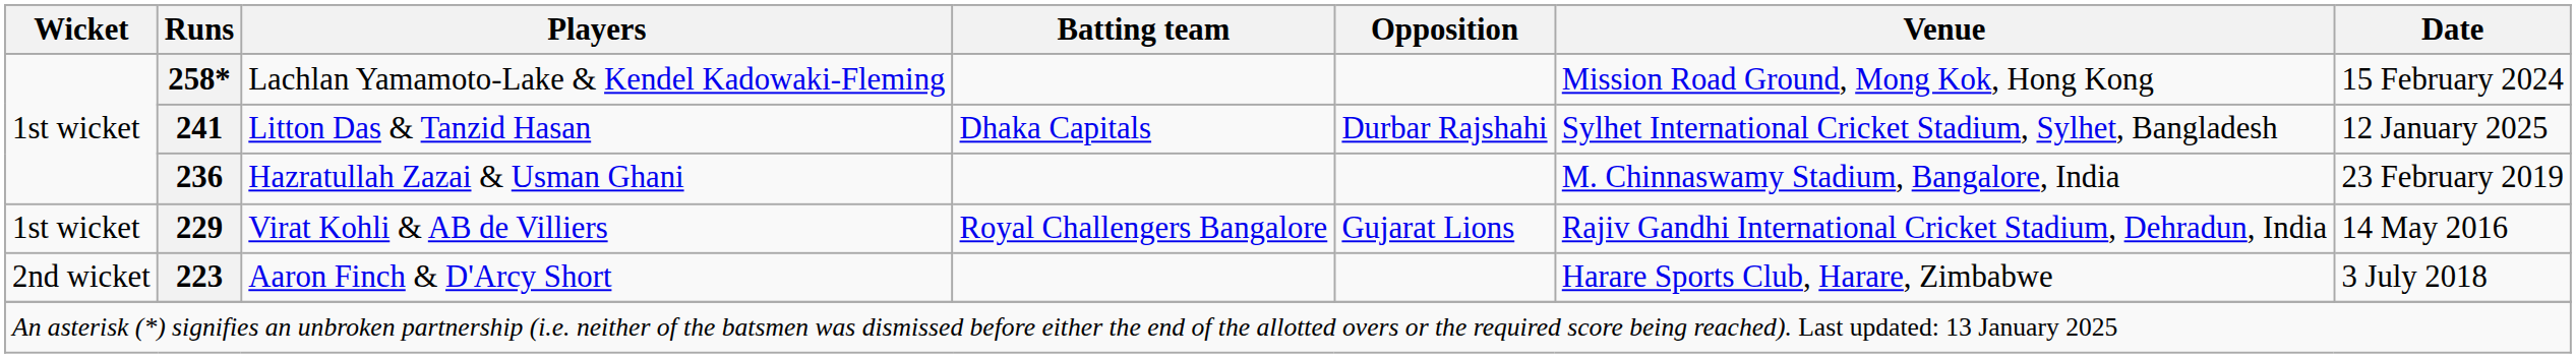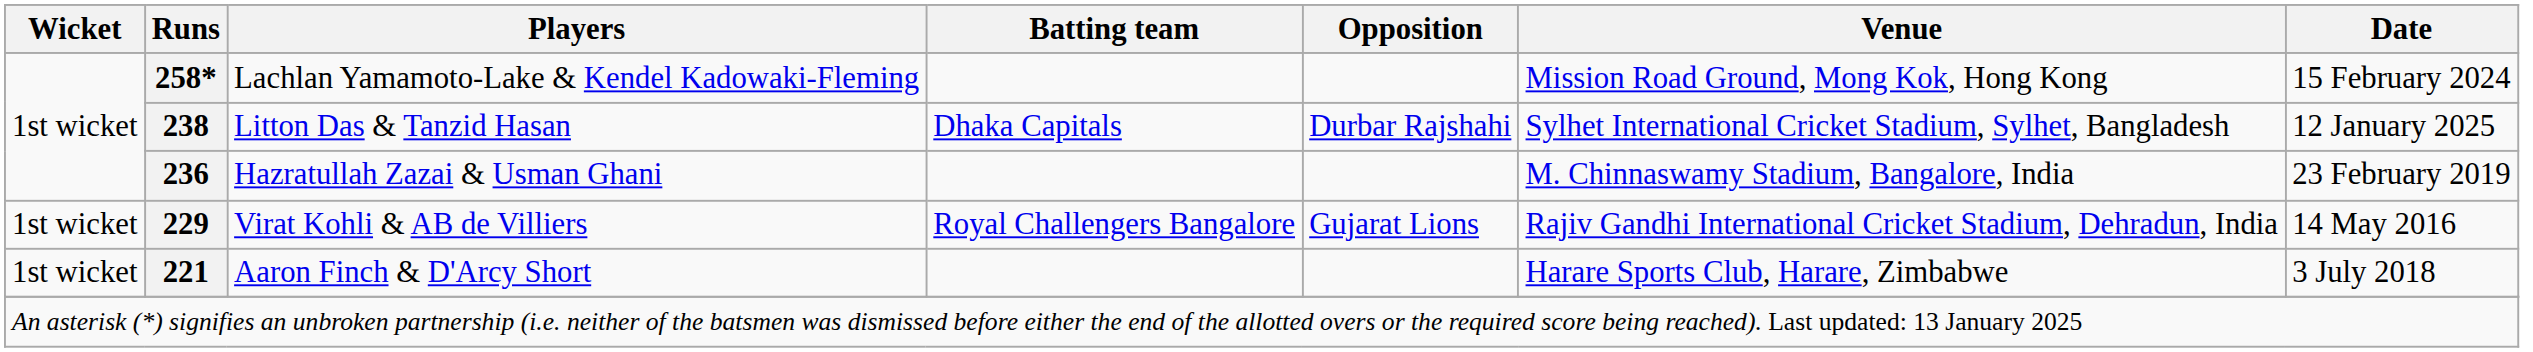Litton Das & Tanzid Hasan | Runs: 241 -> 238
Aaron Finch & D'Arcy Short | Wicket: 2nd wicket -> 1st wicket
Aaron Finch & D'Arcy Short | Runs: 223 -> 221
